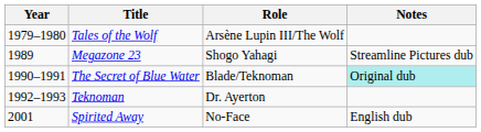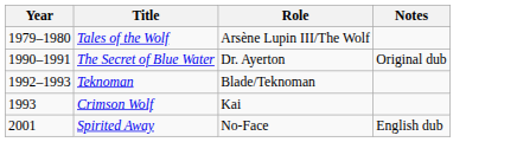- row: 1989 | Megazone 23 | Shogo Yahagi | Streamline Pictures dub
The Secret of Blue Water | Role: Blade/Teknoman -> Dr. Ayerton
The Secret of Blue Water | Notes: paleturquoise background -> no background
Teknoman | Role: Dr. Ayerton -> Blade/Teknoman
+ row: 1993 | Crimson Wolf | Kai
